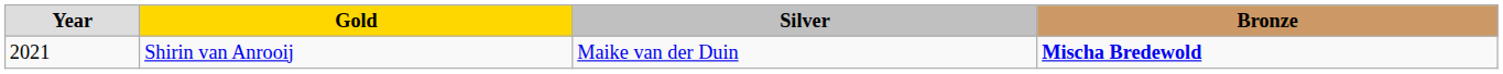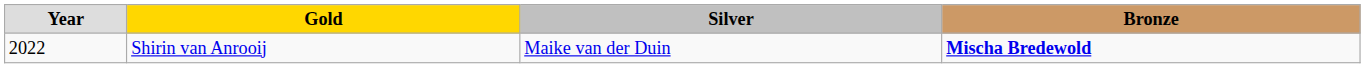Shirin van Anrooij | Year: 2021 -> 2022
